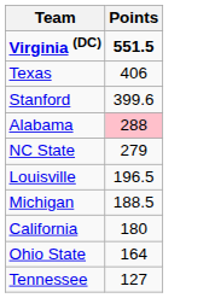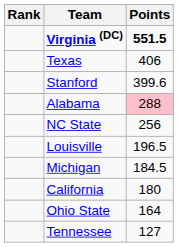+ column: Rank
NC State | Points: 279 -> 256
Michigan | Points: 188.5 -> 184.5
